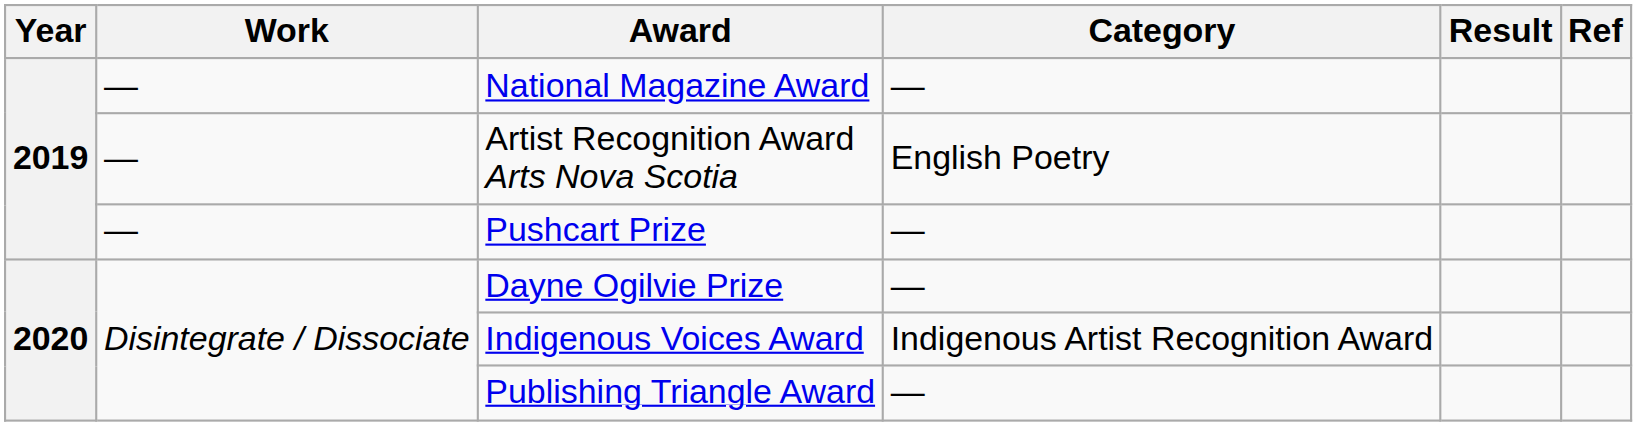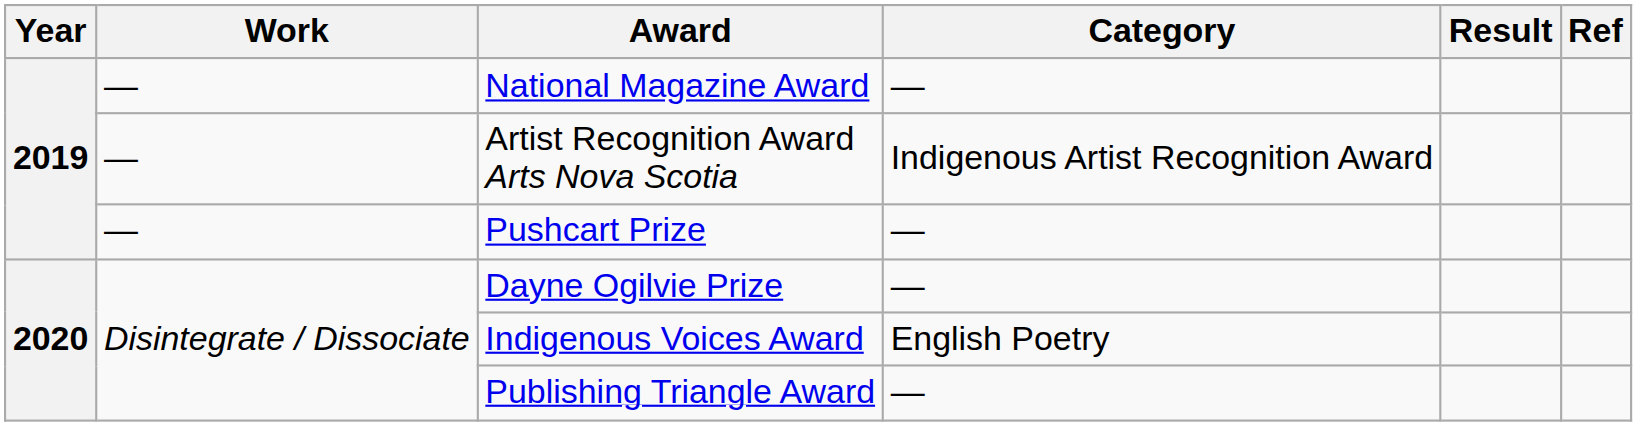Artist Recognition Award Arts Nova Scotia | Category: English Poetry -> Indigenous Artist Recognition Award
Indigenous Voices Award | Category: Indigenous Artist Recognition Award -> English Poetry
